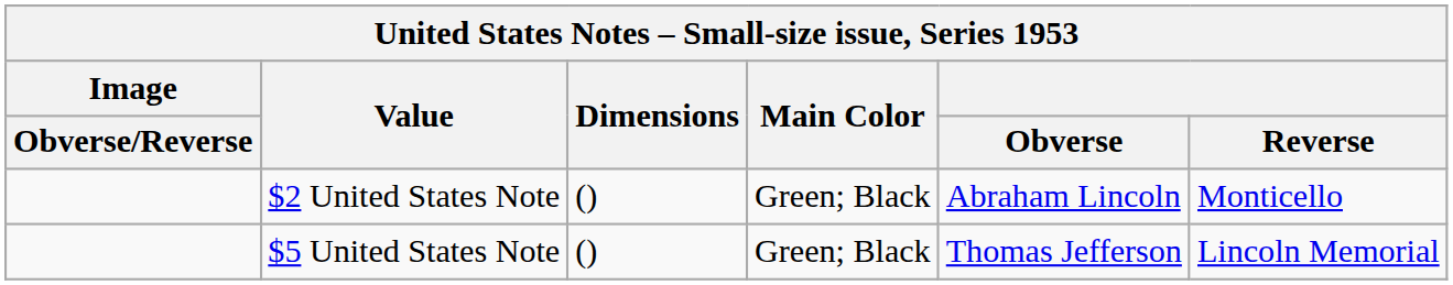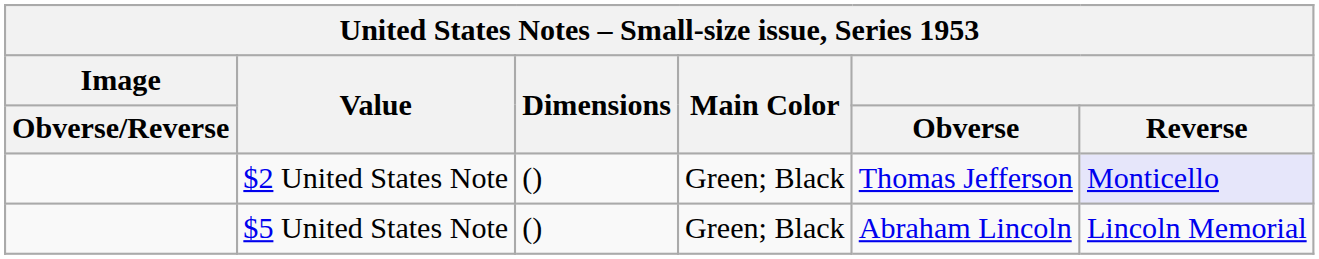$2 United States Note | Obverse: Abraham Lincoln -> Thomas Jefferson
$2 United States Note | Reverse: no background -> lavender background
$5 United States Note | Obverse: Thomas Jefferson -> Abraham Lincoln
